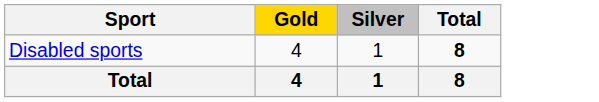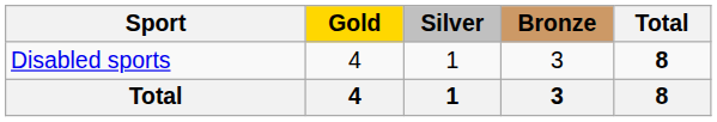+ column: Bronze | 3 | 3
